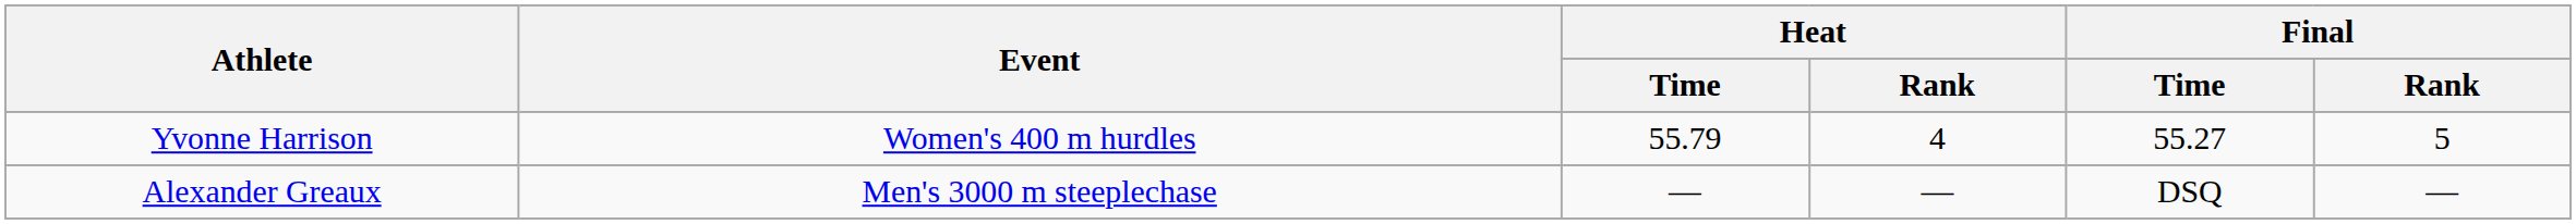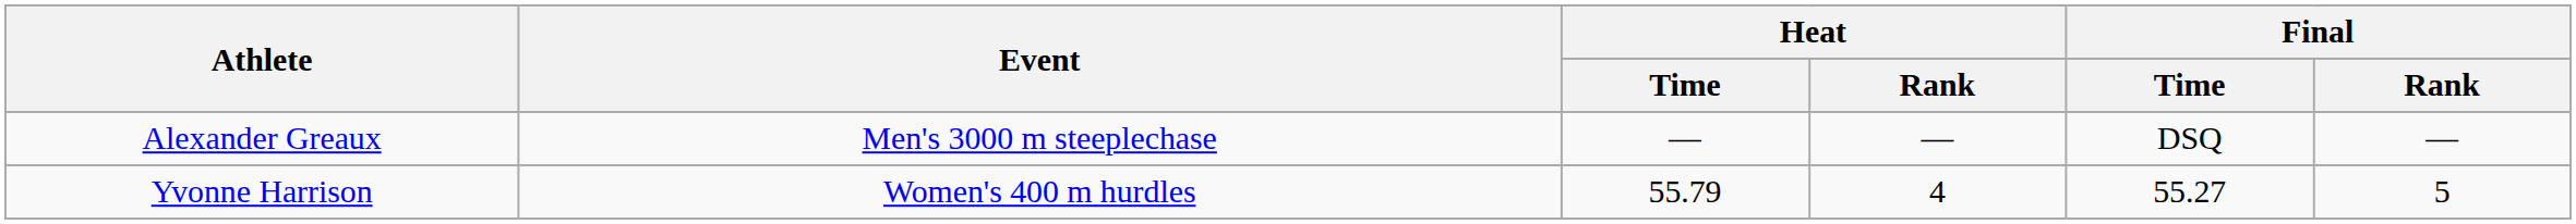rows swapped: Yvonne Harrison <-> Alexander Greaux
